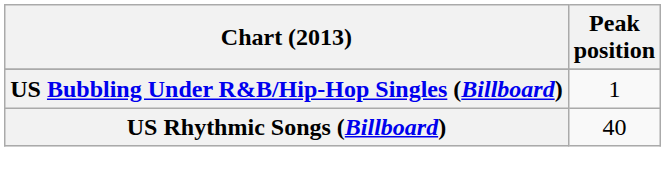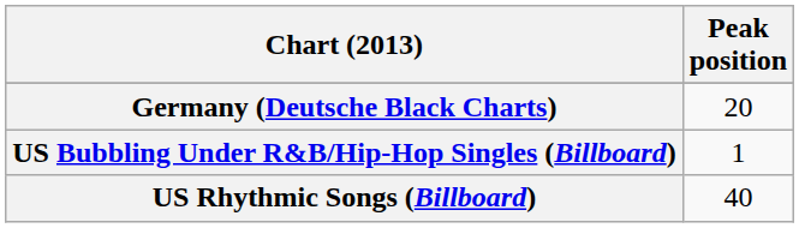+ row: Germany (Deutsche Black Charts) | 20
